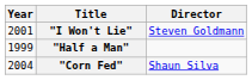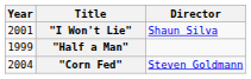"I Won't Lie" | Director: Steven Goldmann -> Shaun Silva
"Corn Fed" | Director: Shaun Silva -> Steven Goldmann
